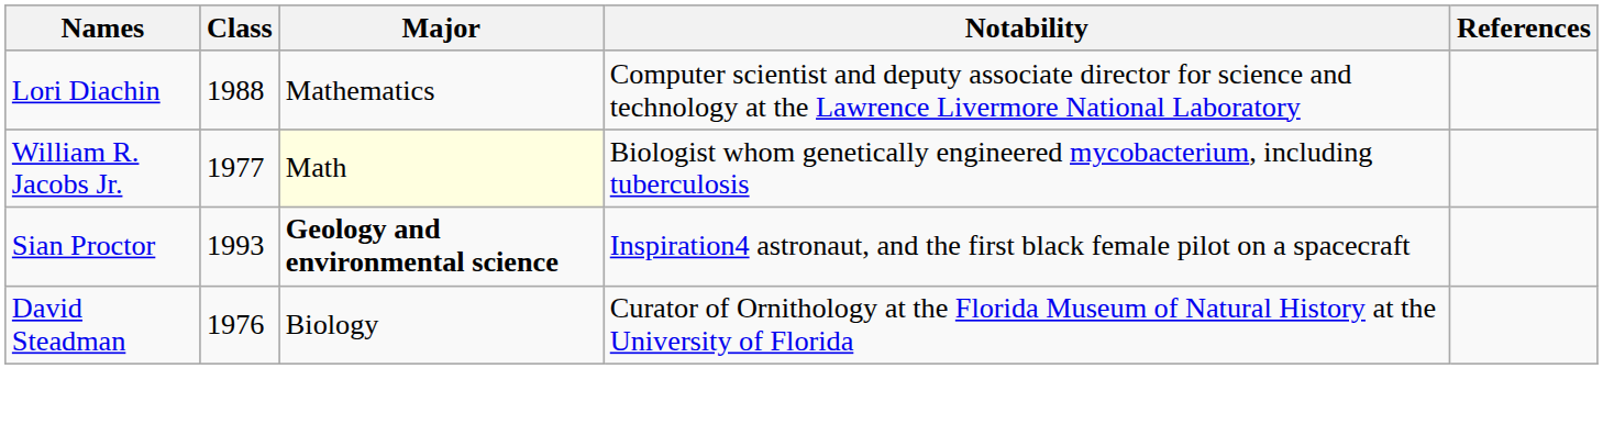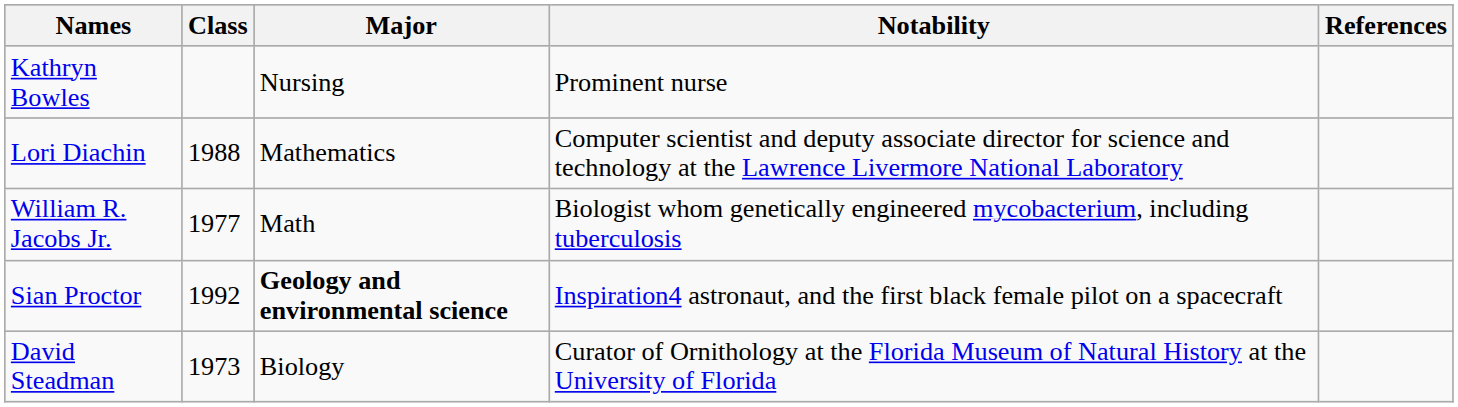+ row: Kathryn Bowles | Nursing | Prominent nurse
William R. Jacobs Jr. | Major: lightyellow background -> no background
Sian Proctor | Class: 1993 -> 1992
David Steadman | Class: 1976 -> 1973
